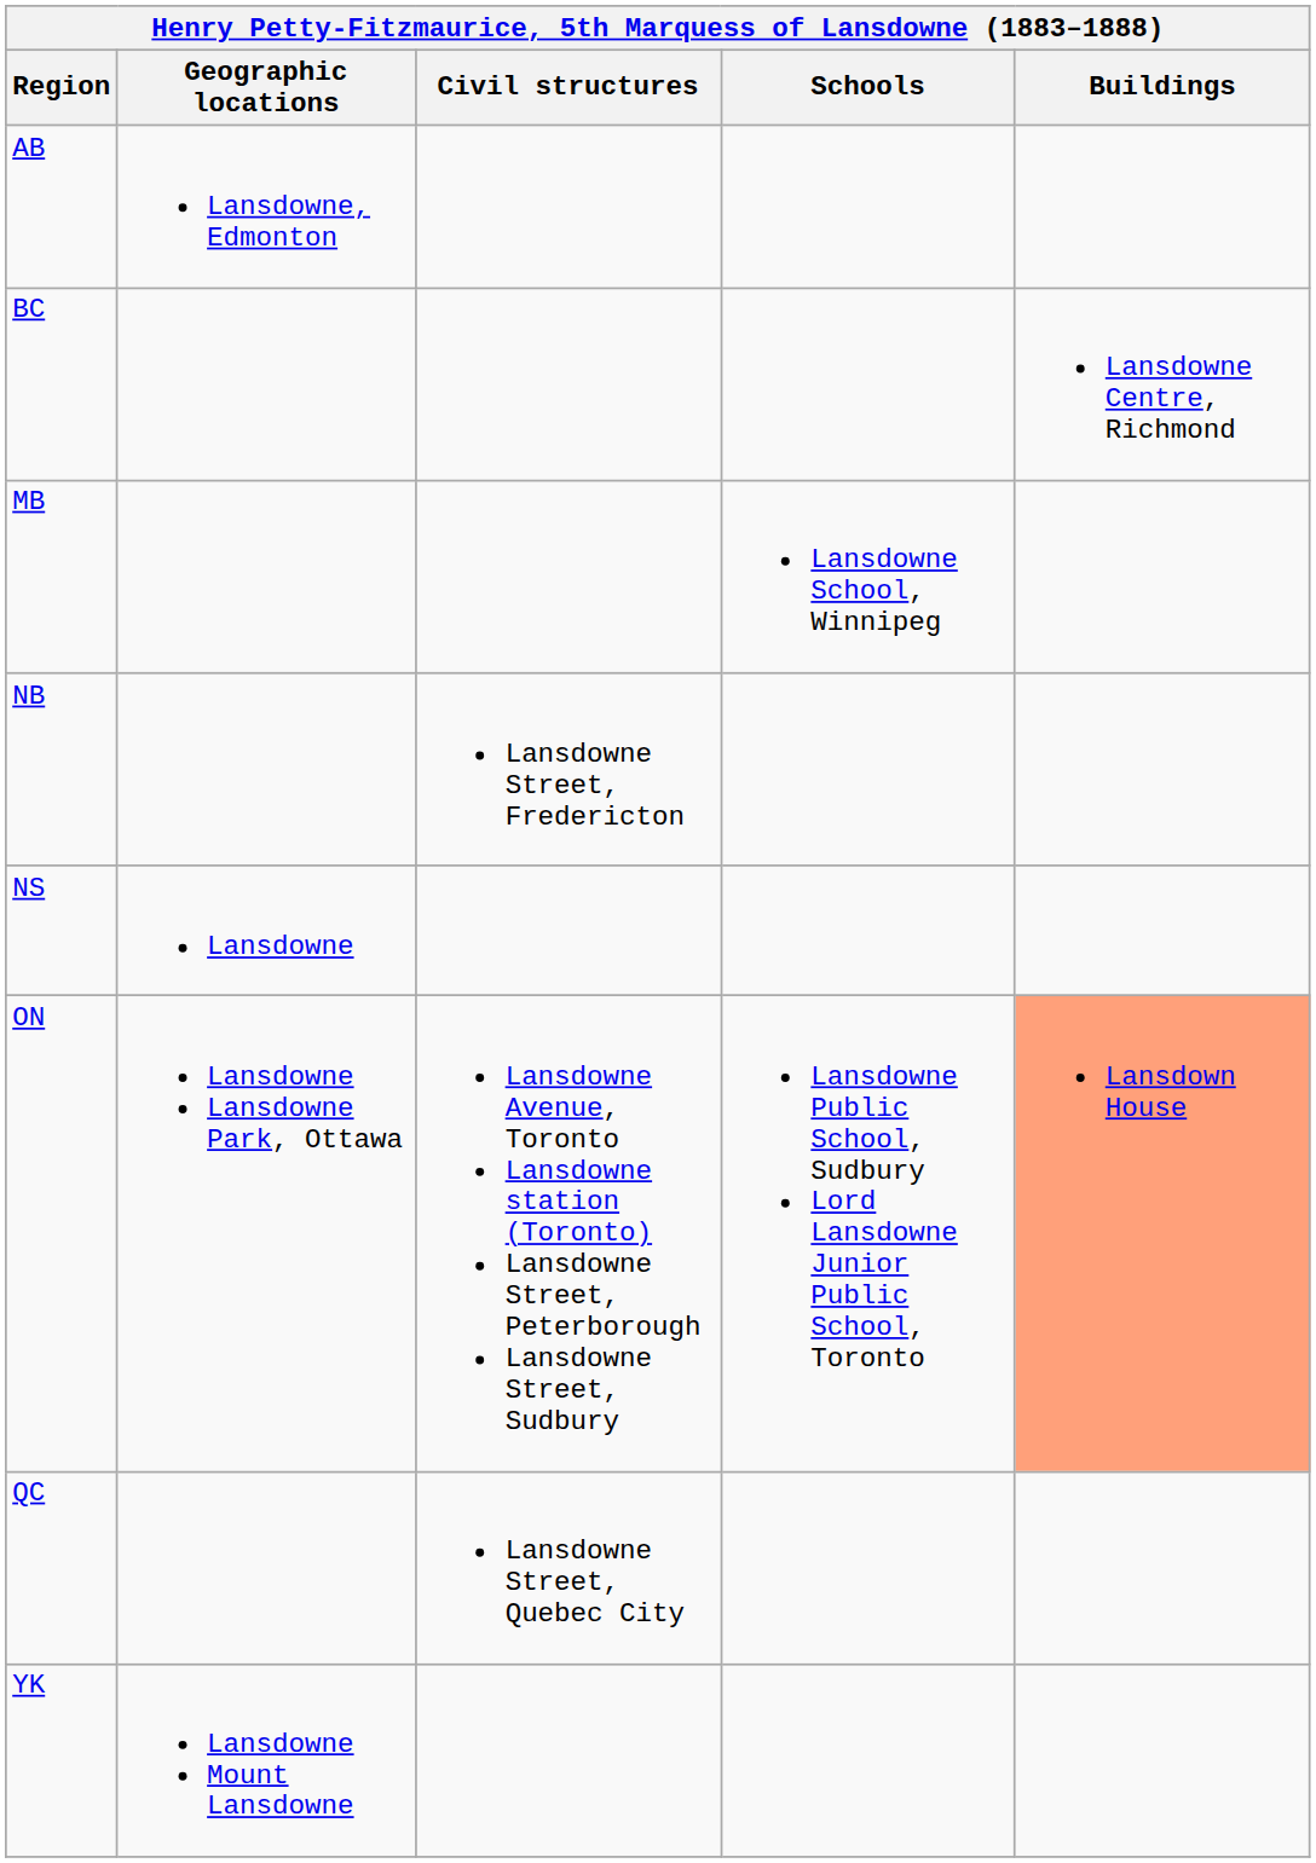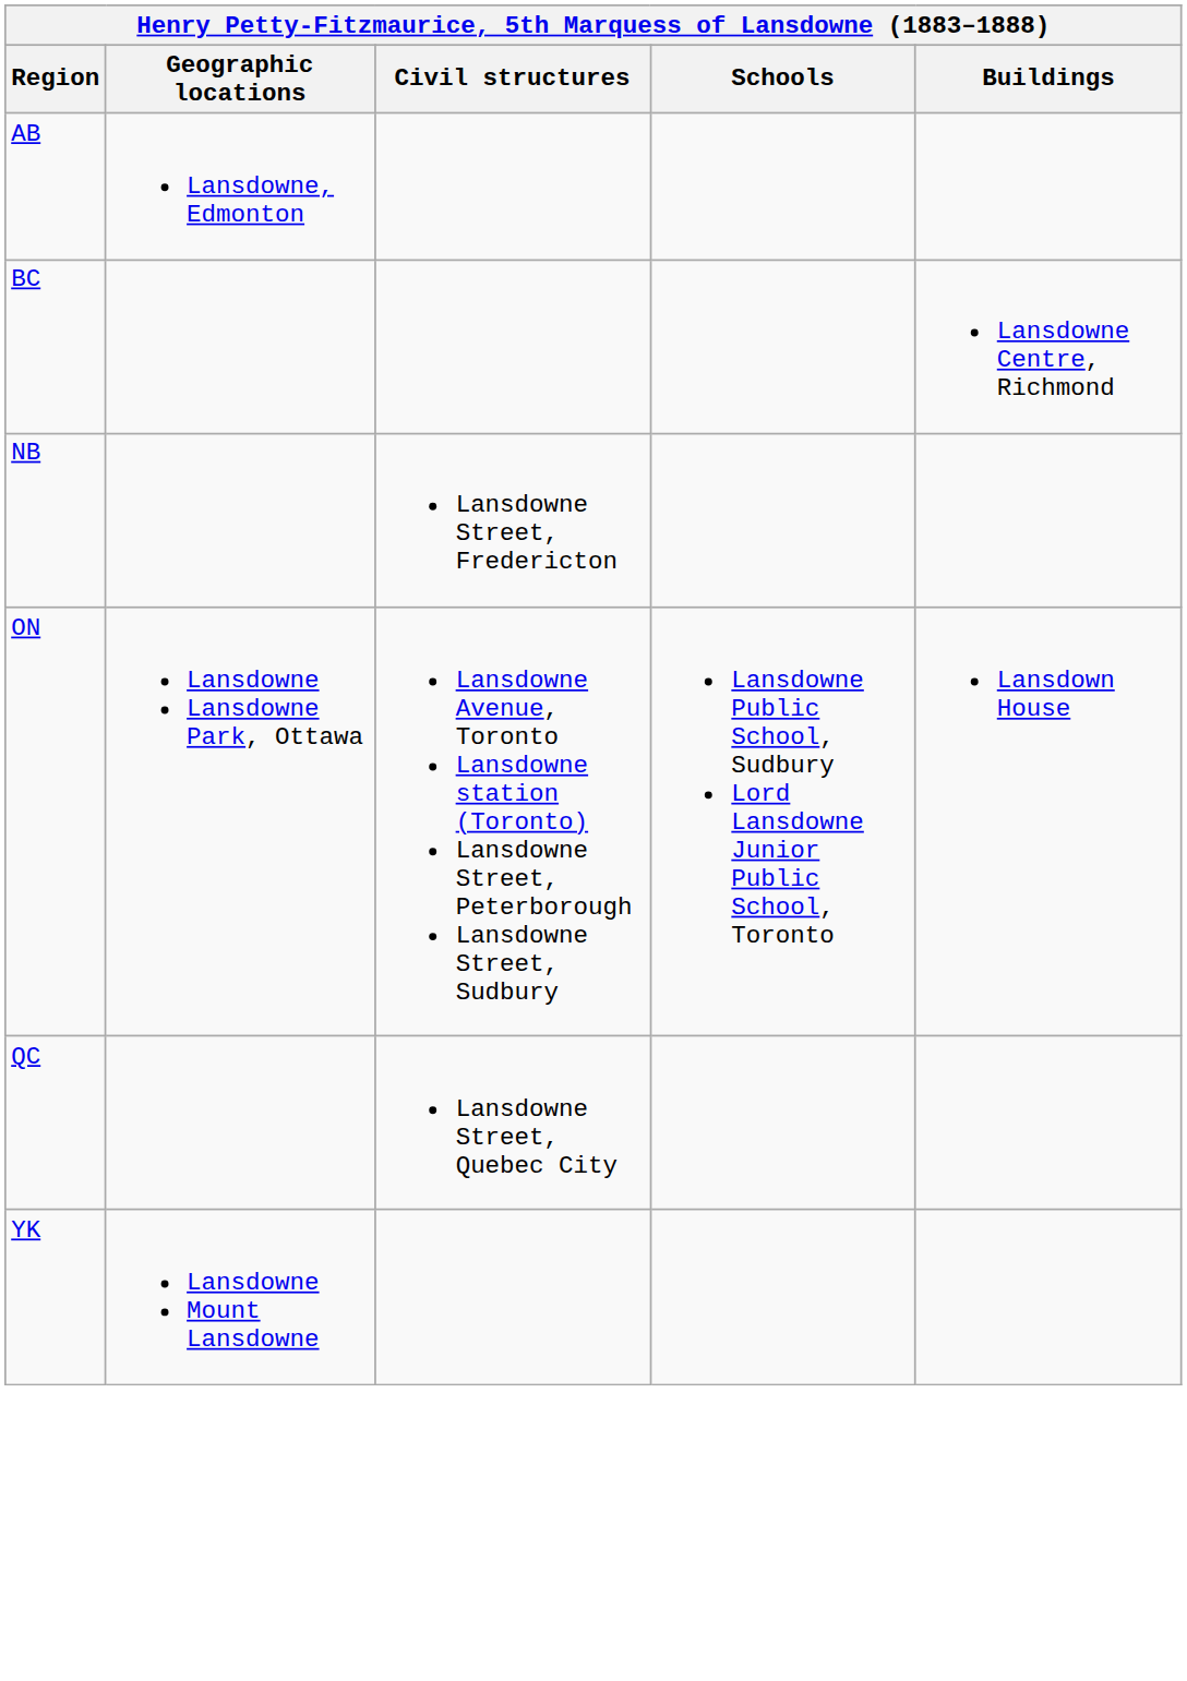- row: MB | Lansdowne School, Winnipeg
- row: NS | Lansdowne
ON | Buildings: lightsalmon background -> no background
